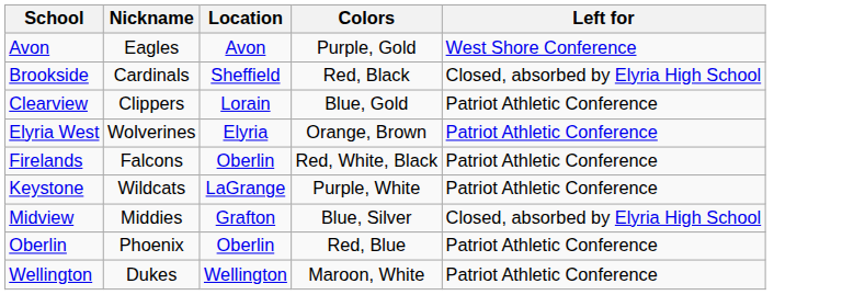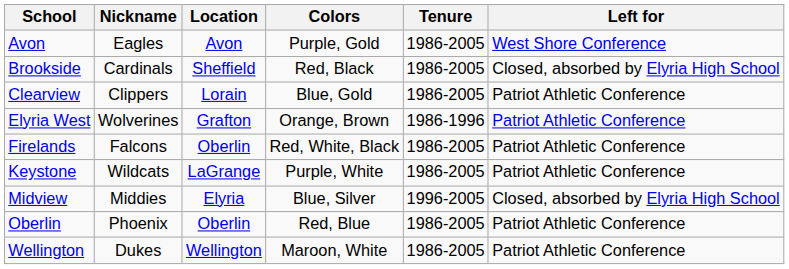+ column: Tenure | 1986-2005 | 1986-2005 | 1986-2005 | 1986-1996 | 1986-2005 | 1986-2005 | 1996-2005 | 1986-2005 | 1986-2005
Elyria West | Location: Elyria -> Grafton
Midview | Location: Grafton -> Elyria
